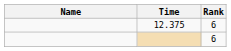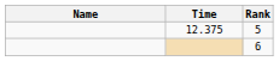12.375 | Rank: 6 -> 5
